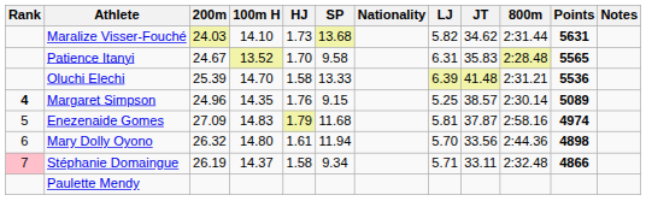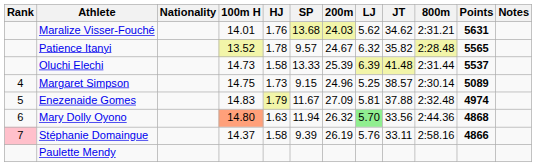columns swapped: Nationality <-> 200m
Maralize Visser-Fouché | 100m H: 14.10 -> 14.01
Maralize Visser-Fouché | HJ: 1.73 -> 1.76
Maralize Visser-Fouché | LJ: 5.82 -> 5.62
Maralize Visser-Fouché | 800m: 2:31.44 -> 2:31.21
Patience Itanyi | HJ: 1.70 -> 1.78
Patience Itanyi | SP: 9.58 -> 9.57
Patience Itanyi | LJ: 6.31 -> 6.32
Patience Itanyi | JT: 35.83 -> 35.82
Oluchi Elechi | 100m H: 14.70 -> 14.73
Oluchi Elechi | 800m: 2:31.21 -> 2:31.44
Oluchi Elechi | Points: 5536 -> 5537
Margaret Simpson | Rank: bold -> normal
Margaret Simpson | 100m H: 14.35 -> 14.75
Margaret Simpson | HJ: 1.76 -> 1.73
Enezenaide Gomes | SP: 11.68 -> 11.67
Enezenaide Gomes | JT: 37.87 -> 37.88
Enezenaide Gomes | 800m: 2:58.16 -> 2:32.48
Mary Dolly Oyono | 100m H: no background -> lightsalmon background
Mary Dolly Oyono | HJ: 1.61 -> 1.63
Mary Dolly Oyono | LJ: no background -> lightgreen background
Mary Dolly Oyono | Points: 4898 -> 4868
Stéphanie Domaingue | SP: 9.34 -> 9.39
Stéphanie Domaingue | LJ: 5.71 -> 5.76
Stéphanie Domaingue | 800m: 2:32.48 -> 2:58.16
